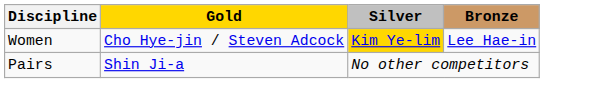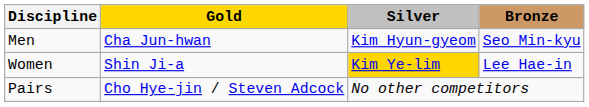+ row: Men | Cha Jun-hwan | Kim Hyun-gyeom | Seo Min-kyu
Women | Gold: Cho Hye-jin / Steven Adcock -> Shin Ji-a
Pairs | Gold: Shin Ji-a -> Cho Hye-jin / Steven Adcock
